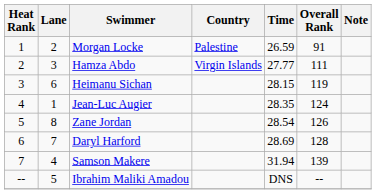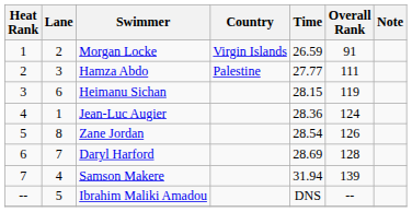Morgan Locke | Country: Palestine -> Virgin Islands
Hamza Abdo | Country: Virgin Islands -> Palestine
Jean-Luc Augier | Time: 28.35 -> 28.36
